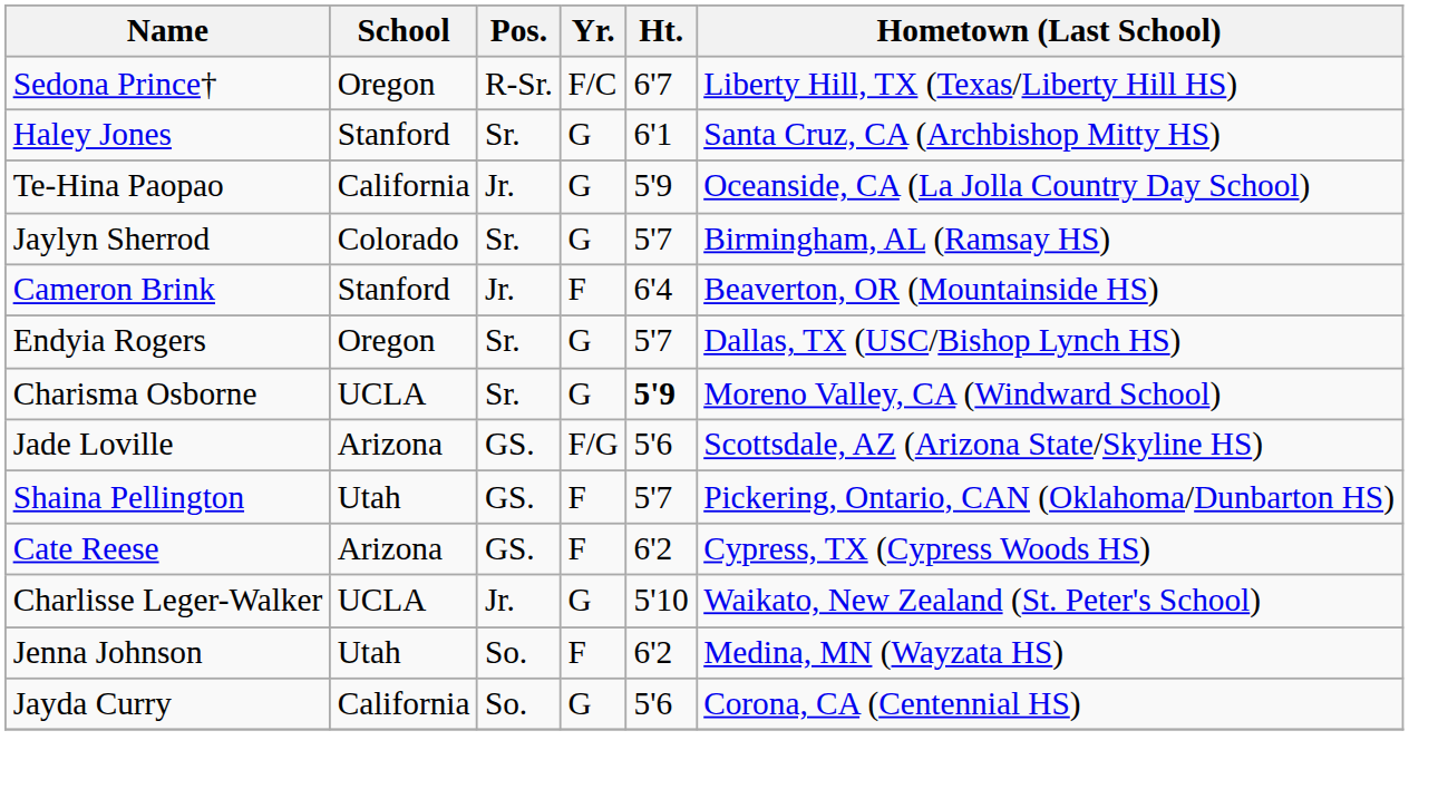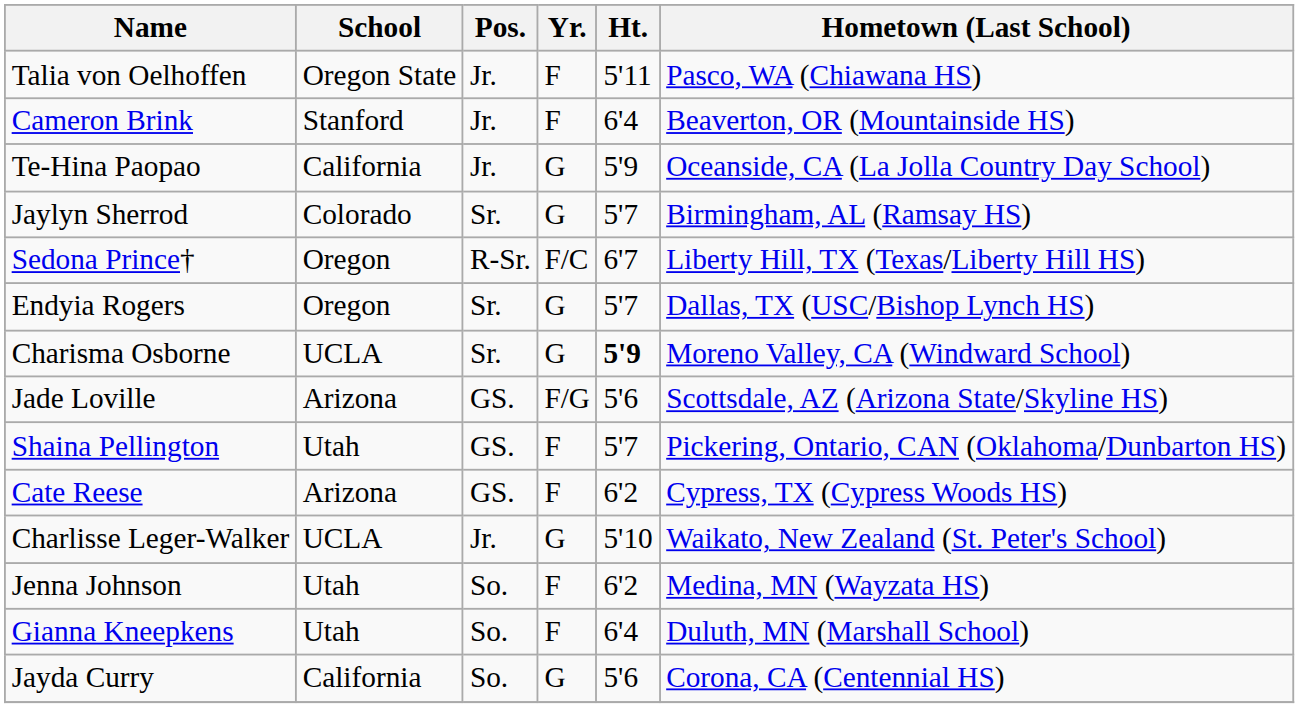+ row: Talia von Oelhoffen | Oregon State | Jr. | F | 5'11 | Pasco, WA (Chiawana HS)
rows swapped: Cameron Brink <-> Sedona Prince†
- row: Haley Jones | Stanford | Sr. | G | 6'1 | Santa Cruz, CA (Archbishop Mitty HS)
+ row: Gianna Kneepkens | Utah | So. | F | 6'4 | Duluth, MN (Marshall School)
